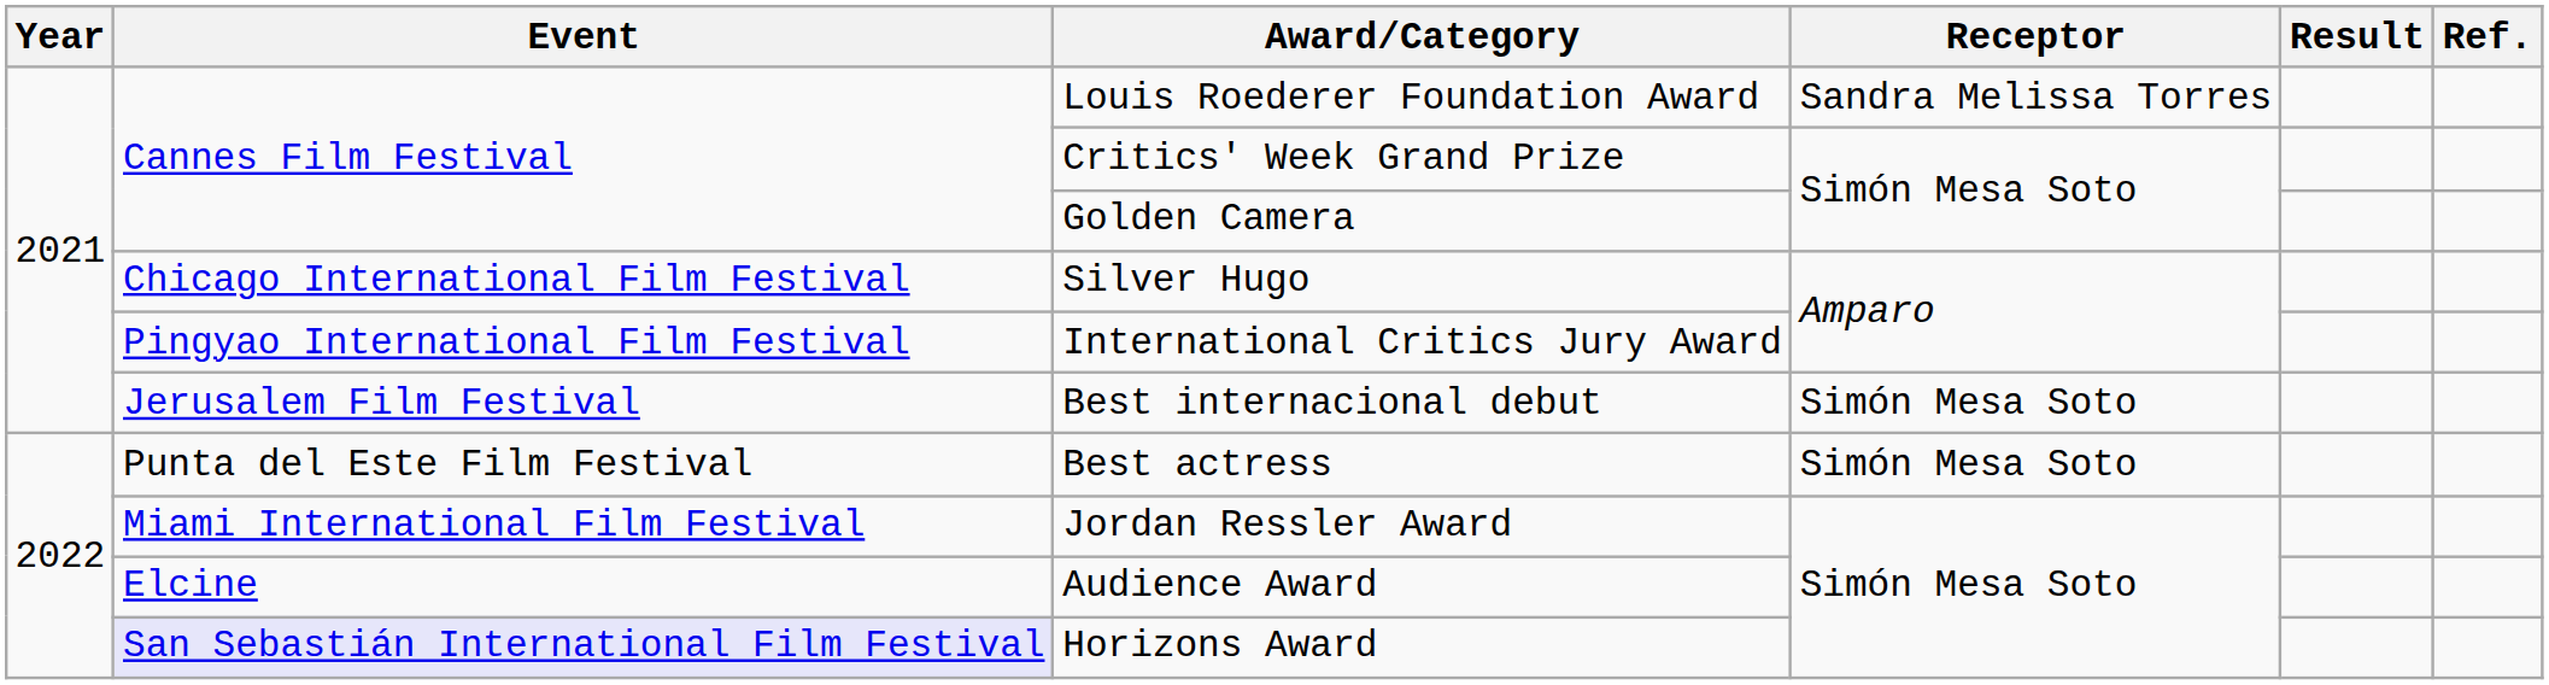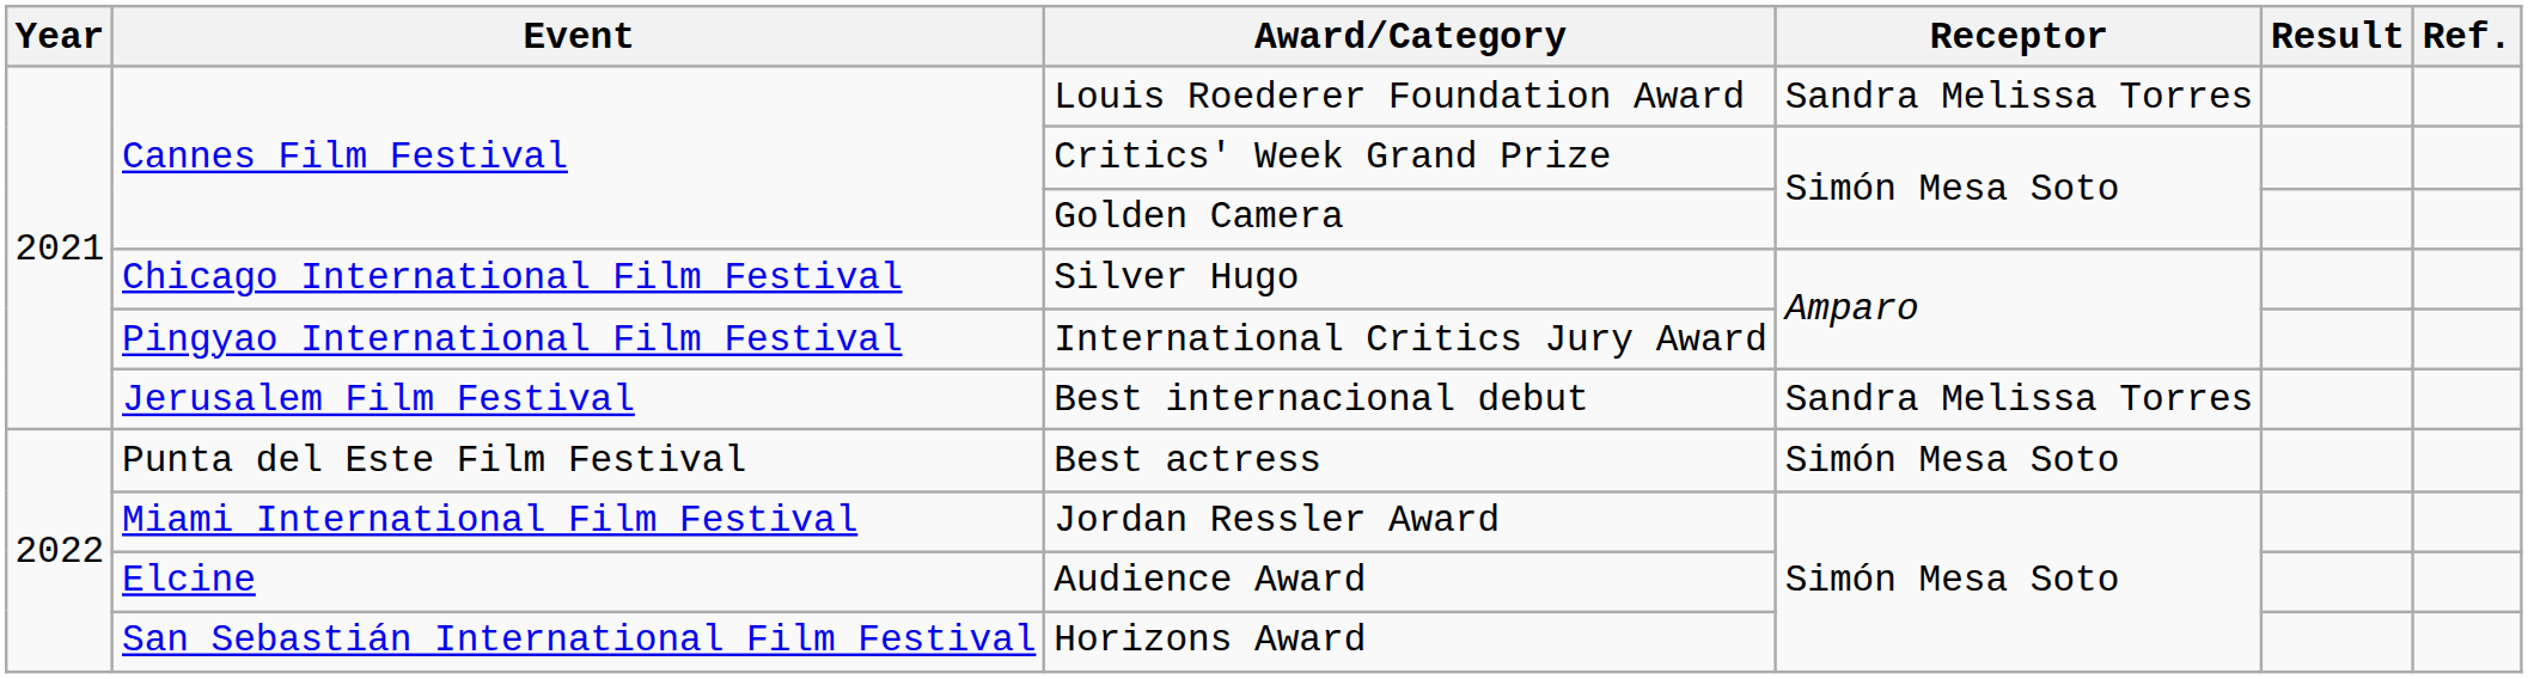Best internacional debut | Receptor: Simón Mesa Soto -> Sandra Melissa Torres
Horizons Award | Event: lavender background -> no background
